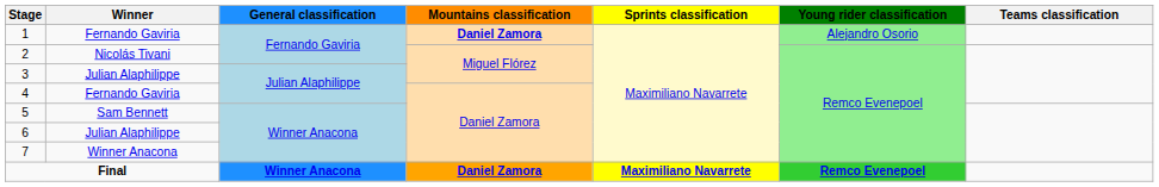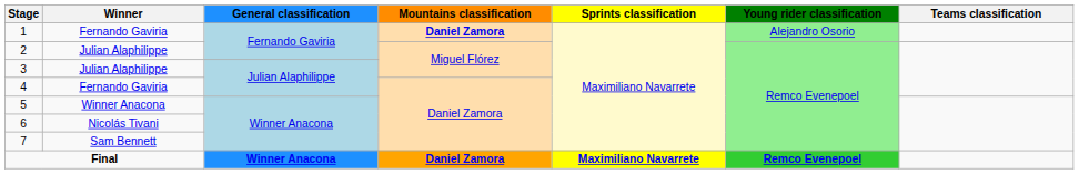2 | Winner: Nicolás Tivani -> Julian Alaphilippe
5 | Winner: Sam Bennett -> Winner Anacona
6 | Winner: Julian Alaphilippe -> Nicolás Tivani
7 | Winner: Winner Anacona -> Sam Bennett
